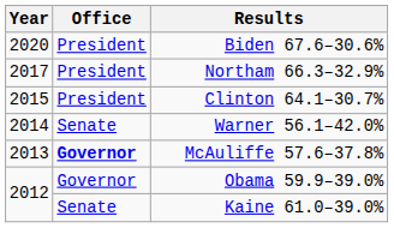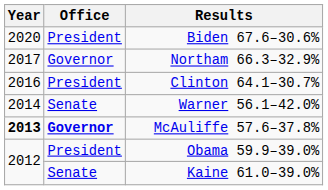Northam 66.3–32.9% | Office: President -> Governor
Clinton 64.1–30.7% | Year: 2015 -> 2016
McAuliffe 57.6–37.8% | Year: normal -> bold
Obama 59.9–39.0% | Office: Governor -> President
